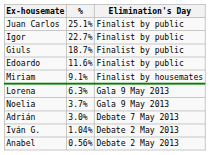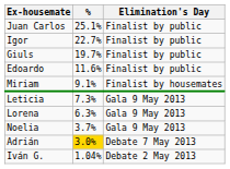Giuls | %: 18.7% -> 19.7%
+ row: Leticia | 7.3% | Gala 9 May 2013
Adrián | %: no background -> gold background
- row: Anabel | 0.56% | Debate 2 May 2013
